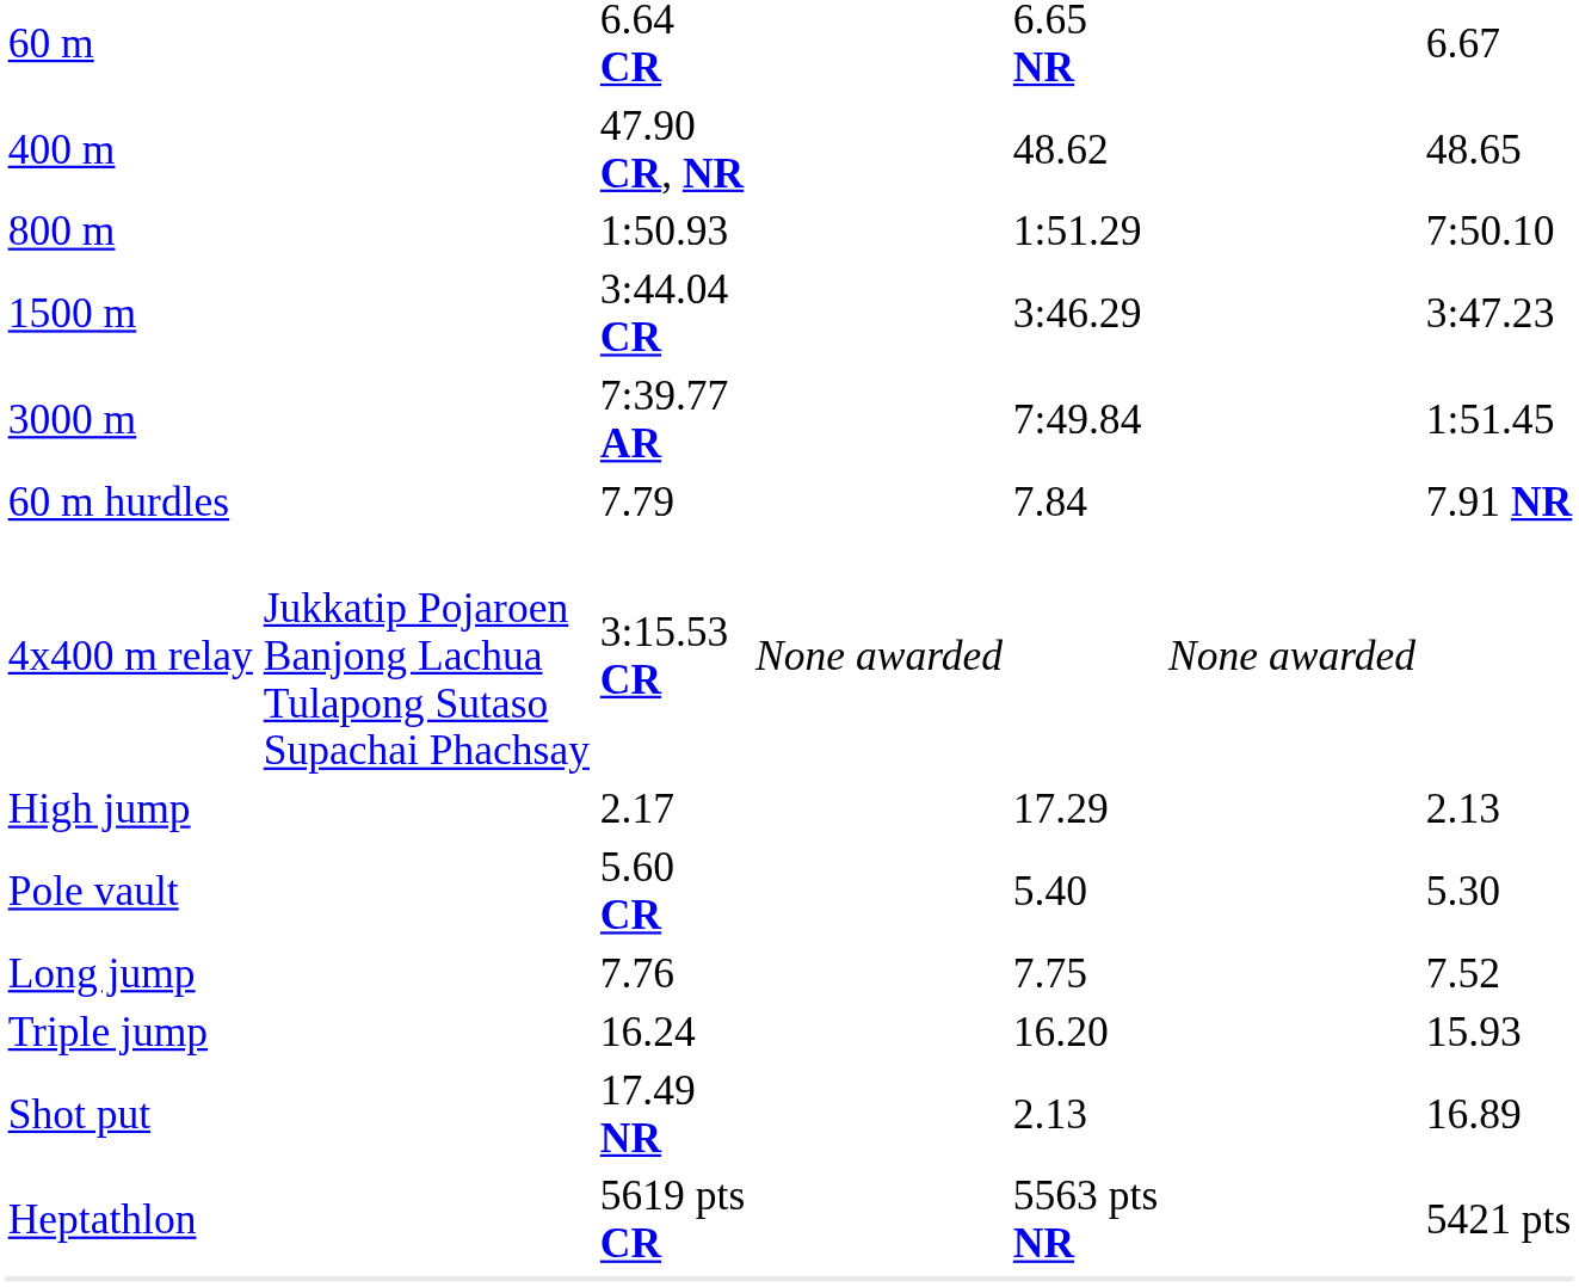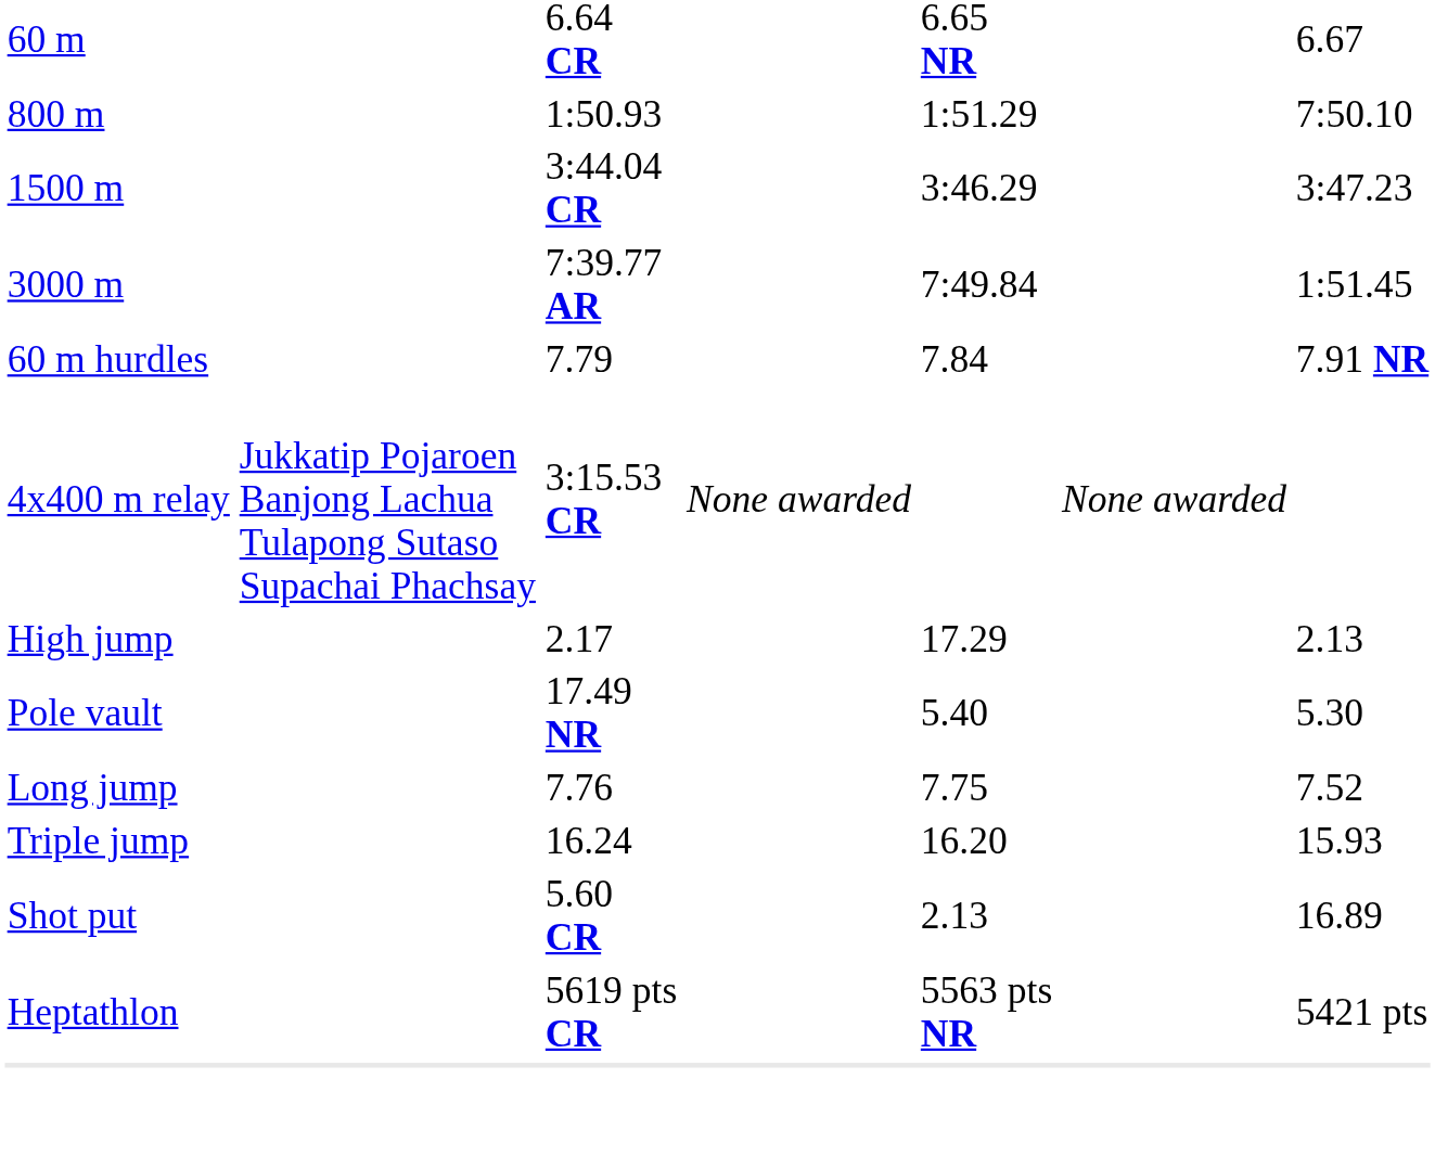- row: 400 m | 47.90 CR, NR | 48.62 | 48.65
Pole vault | column 3: 5.60 CR -> 17.49 NR
Shot put | column 3: 17.49 NR -> 5.60 CR
